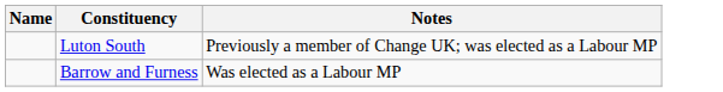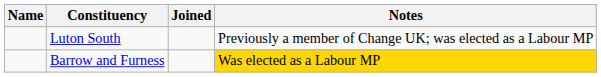+ column: Joined
Barrow and Furness | Notes: no background -> gold background
